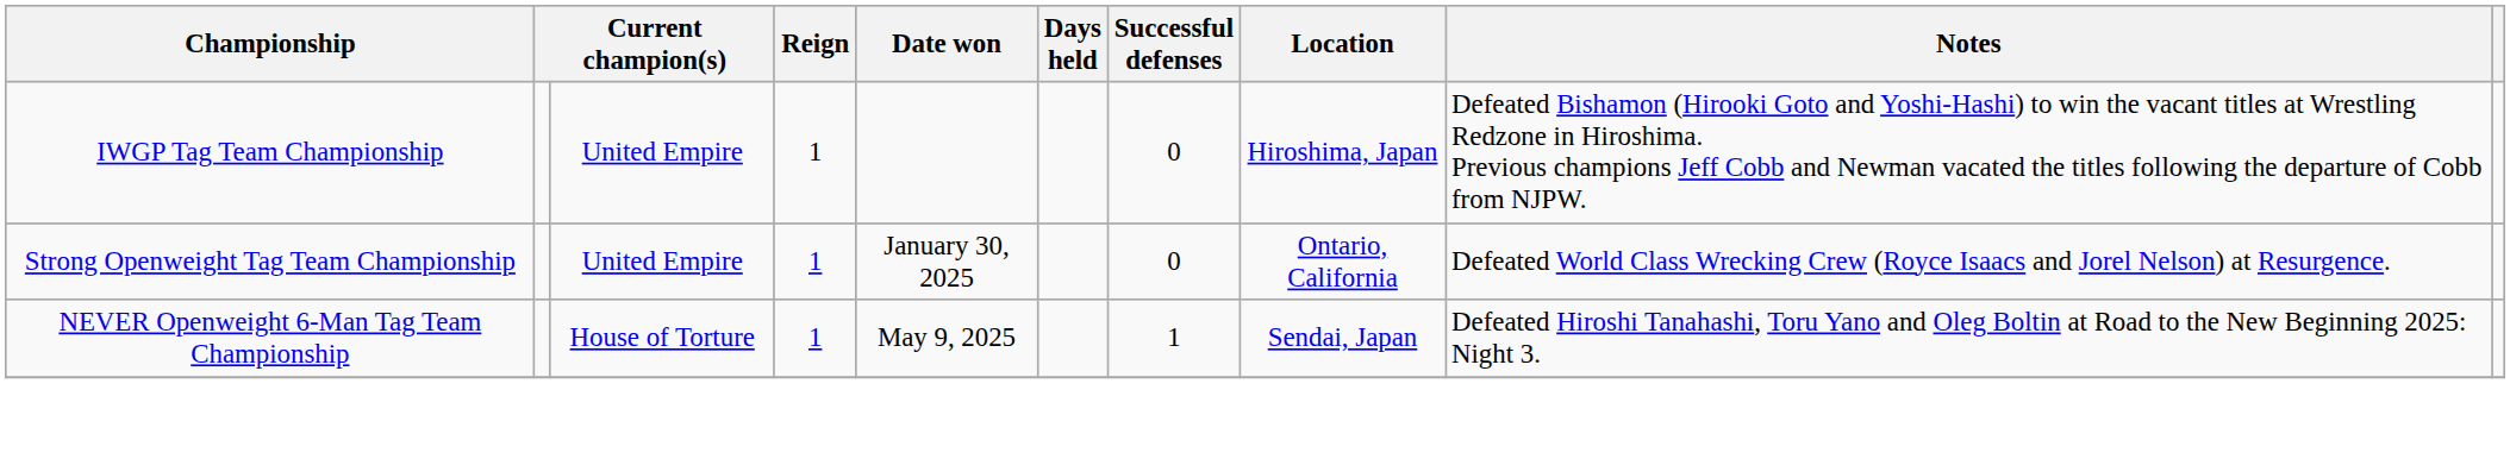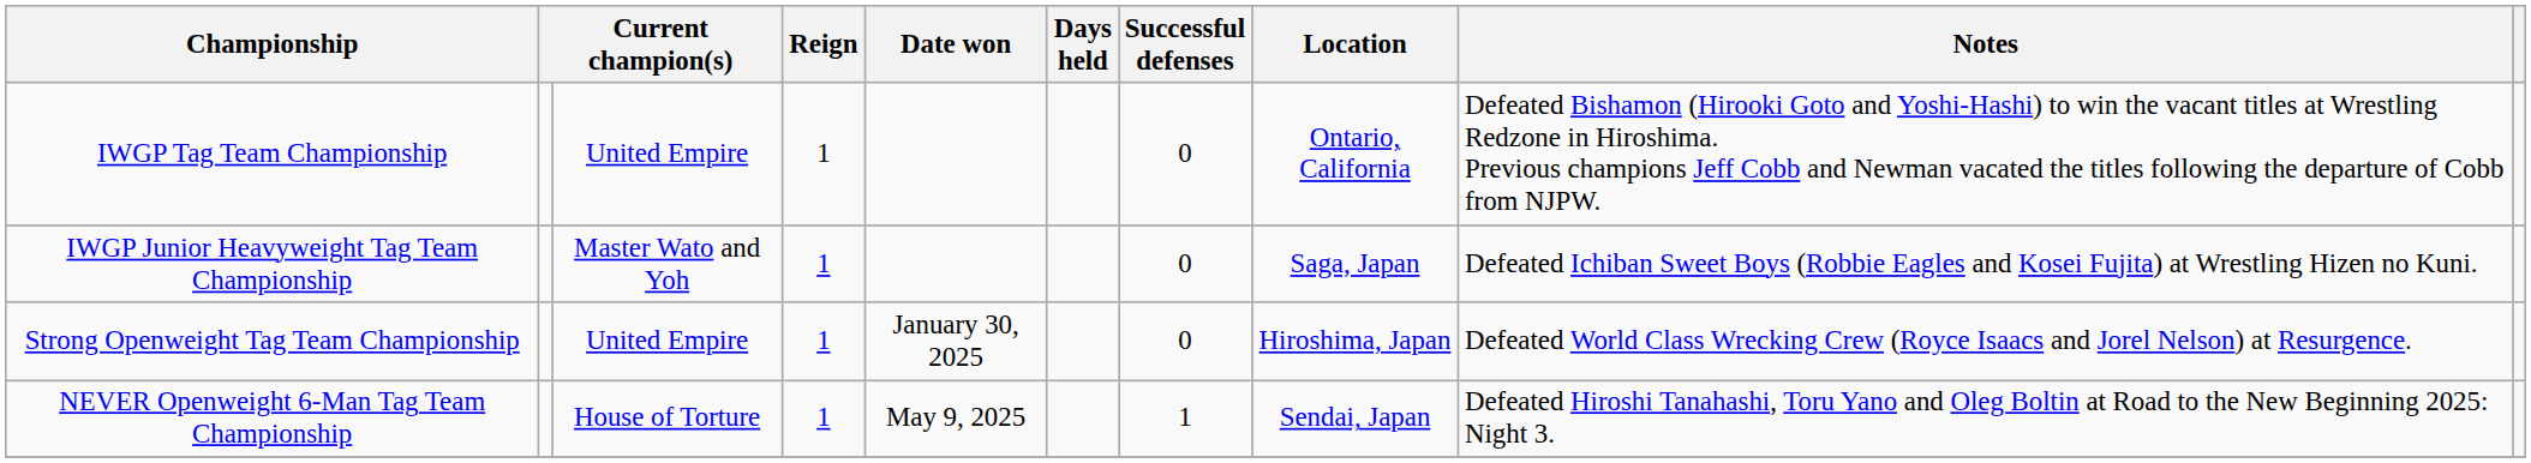IWGP Tag Team Championship | Location: Hiroshima, Japan -> Ontario, California
+ row: IWGP Junior Heavyweight Tag Team Championship | Master Wato and Yoh | 1 | 0 | Saga, Japan | Defeated Ichiban Sweet Boys (Robbie Eagles and Kosei Fujita) at Wrestling Hizen no Kuni.
Strong Openweight Tag Team Championship | Location: Ontario, California -> Hiroshima, Japan
